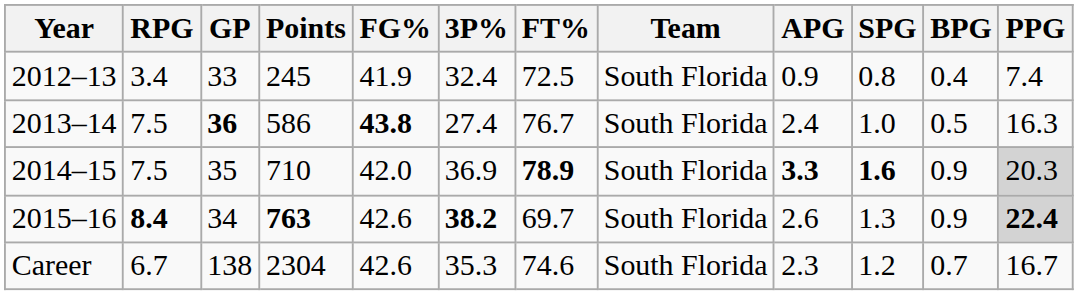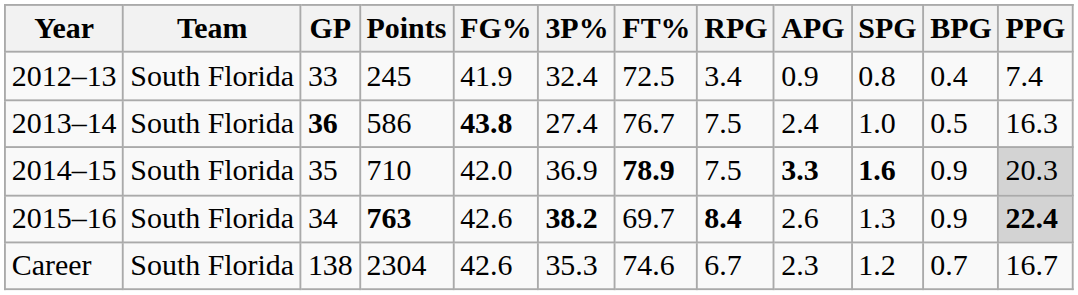columns swapped: Team <-> RPG
